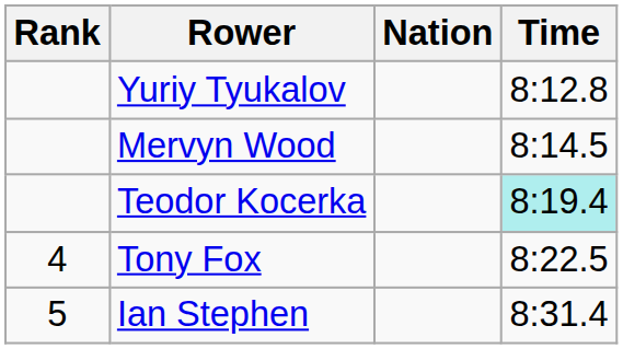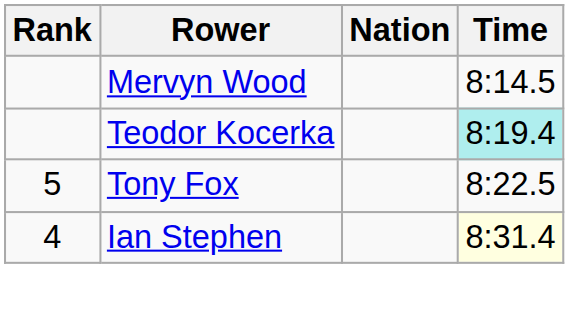- row: Yuriy Tyukalov | 8:12.8
Tony Fox | Rank: 4 -> 5
Ian Stephen | Rank: 5 -> 4
Ian Stephen | Time: no background -> lightyellow background
